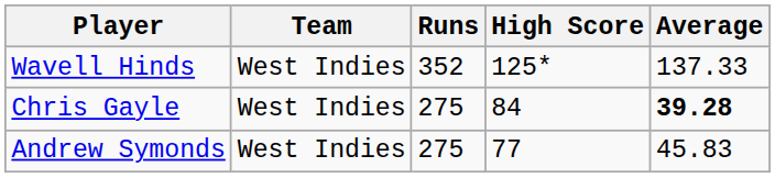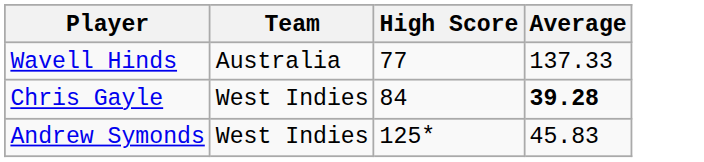- column: Runs | 352 | 275 | 275
Wavell Hinds | Team: West Indies -> Australia
Wavell Hinds | High Score: 125* -> 77
Andrew Symonds | High Score: 77 -> 125*
